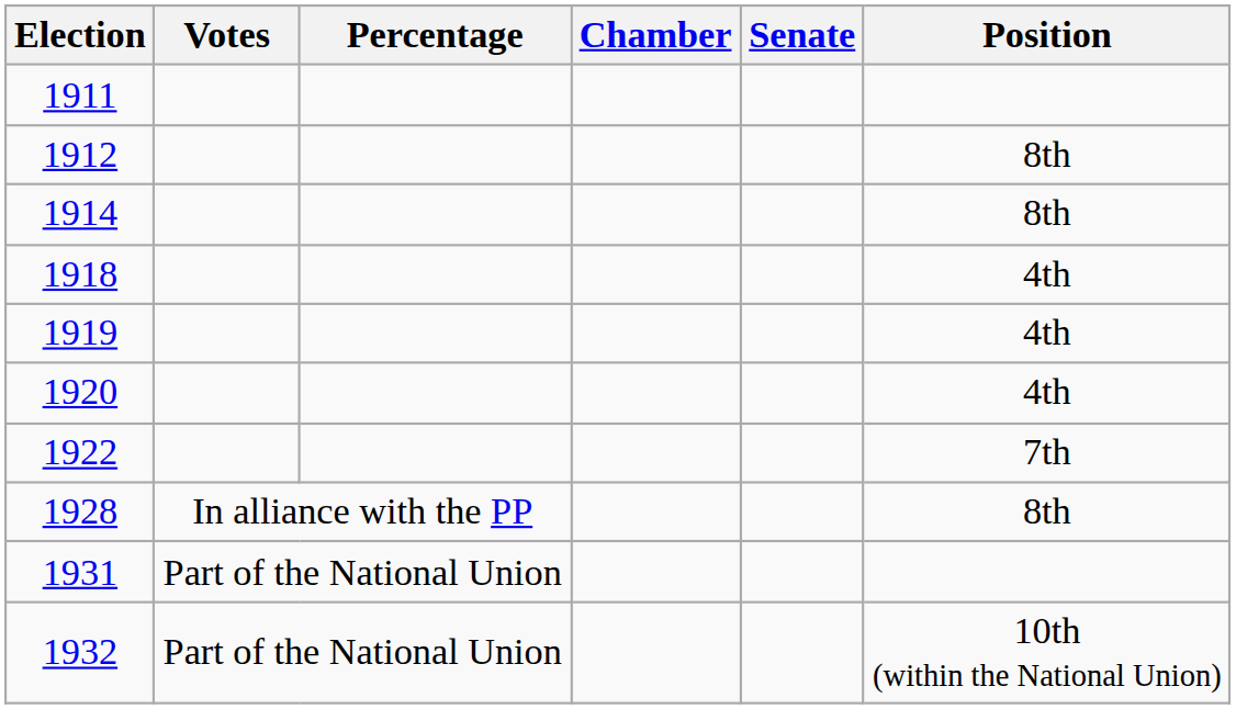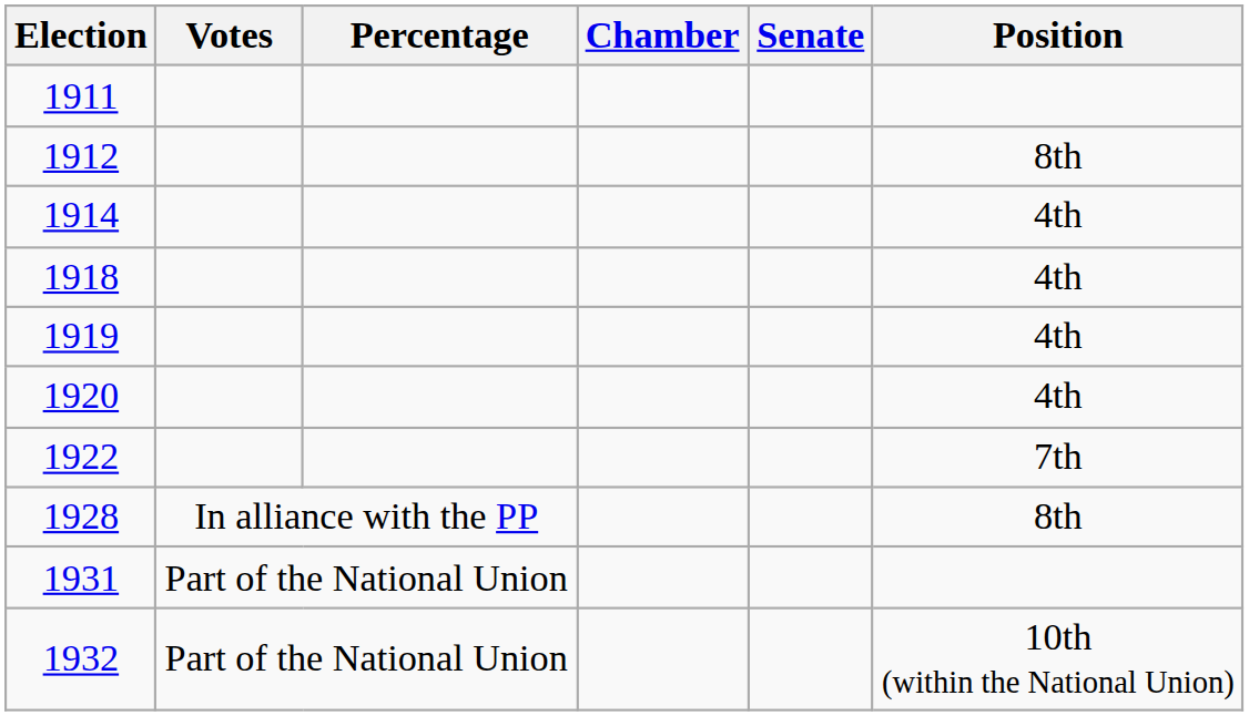1914 | Position: 8th -> 4th
